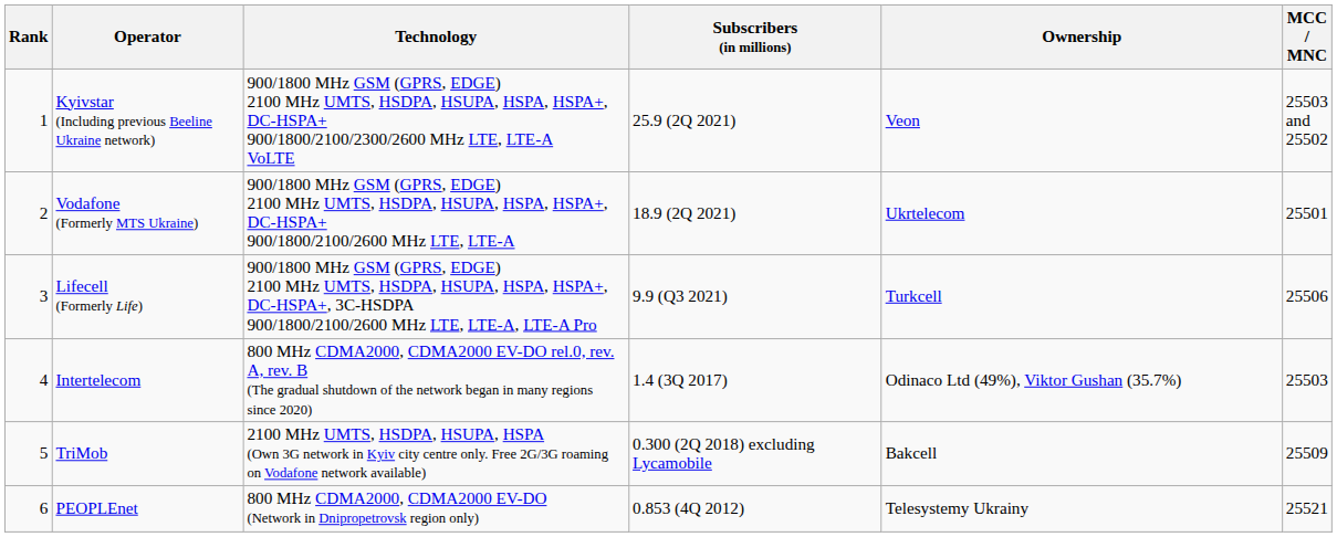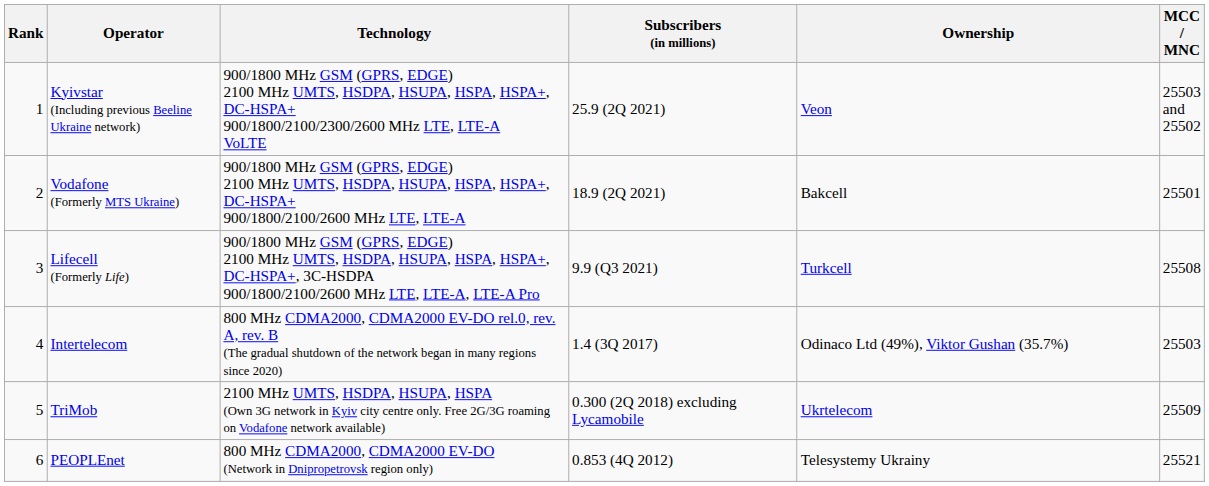Vodafone (Formerly MTS Ukraine) | Ownership: Ukrtelecom -> Bakcell
Lifecell (Formerly Life) | MCC / MNC: 25506 -> 25508
TriMob | Ownership: Bakcell -> Ukrtelecom
